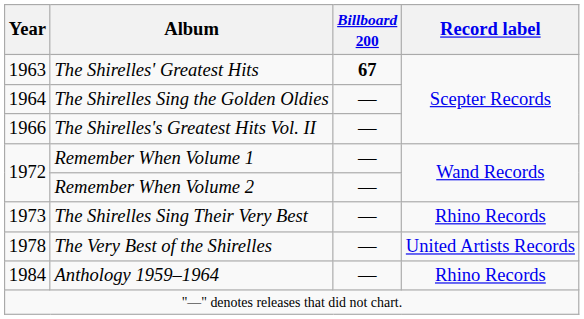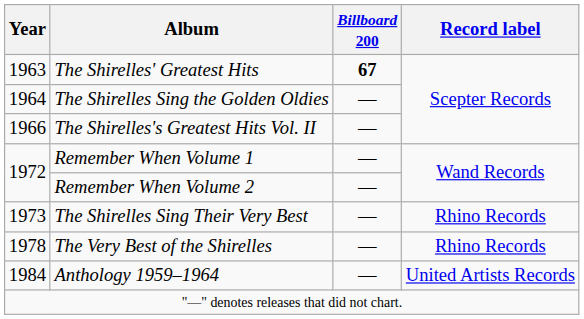The Very Best of the Shirelles | Record label: United Artists Records -> Rhino Records
Anthology 1959–1964 | Record label: Rhino Records -> United Artists Records
